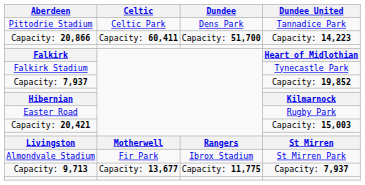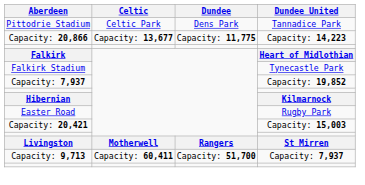Capacity: 20,866 | Celtic: Capacity: 60,411 -> Capacity: 13,677
Capacity: 20,866 | Dundee: Capacity: 51,700 -> Capacity: 11,775
- row: Almondvale Stadium | Fir Park | Ibrox Stadium | St Mirren Park
Capacity: 9,713 | Celtic: Capacity: 13,677 -> Capacity: 60,411
Capacity: 9,713 | Dundee: Capacity: 11,775 -> Capacity: 51,700
